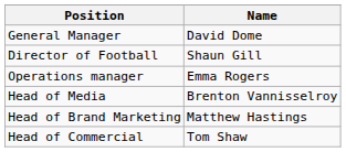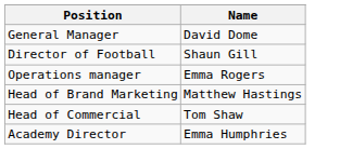- row: Head of Media | Brenton Vannisselroy
+ row: Academy Director | Emma Humphries
